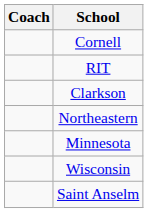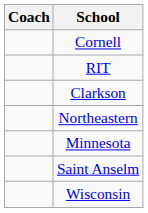rows swapped: Wisconsin <-> Saint Anselm
